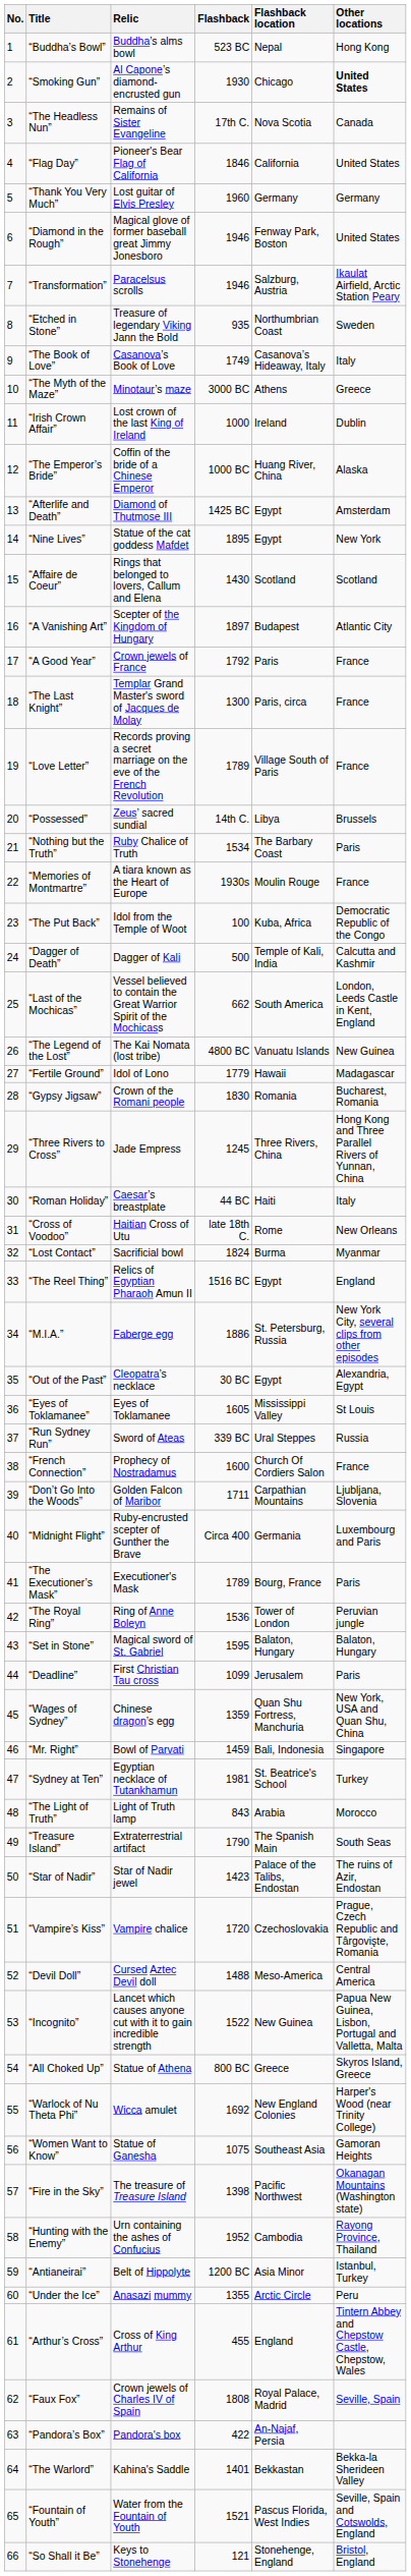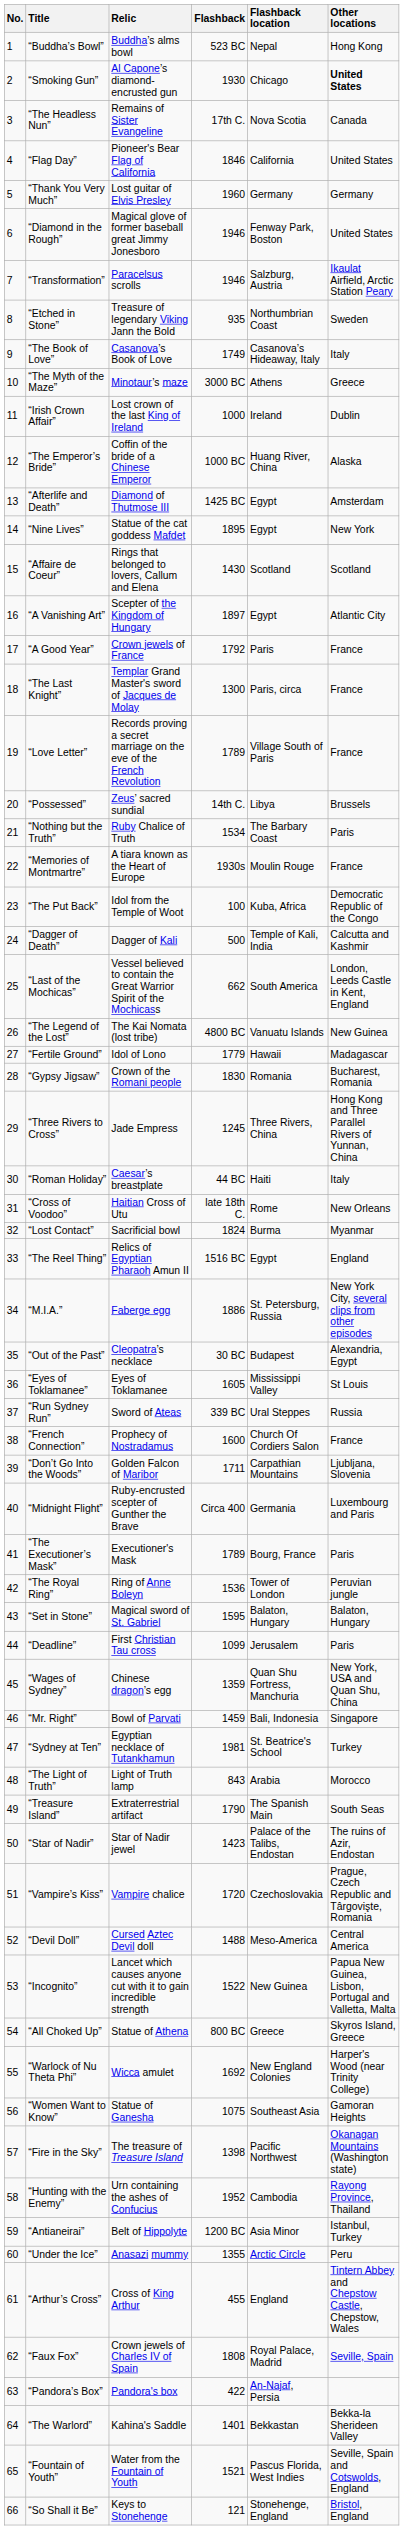“A Vanishing Art” | Flashback location: Budapest -> Egypt
“Out of the Past” | Flashback location: Egypt -> Budapest
